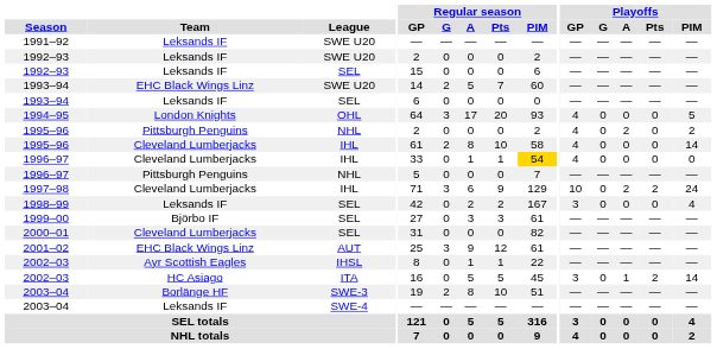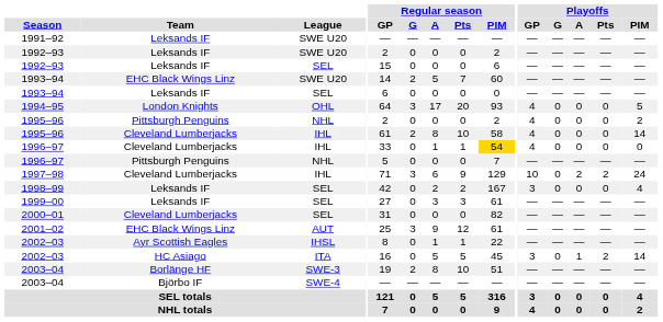1995–96 / NHL | Playoffs / A: 2 -> 0
1999–00 | Team: Björbo IF -> Leksands IF
2003–04 / SWE-4 | Team: Leksands IF -> Björbo IF
